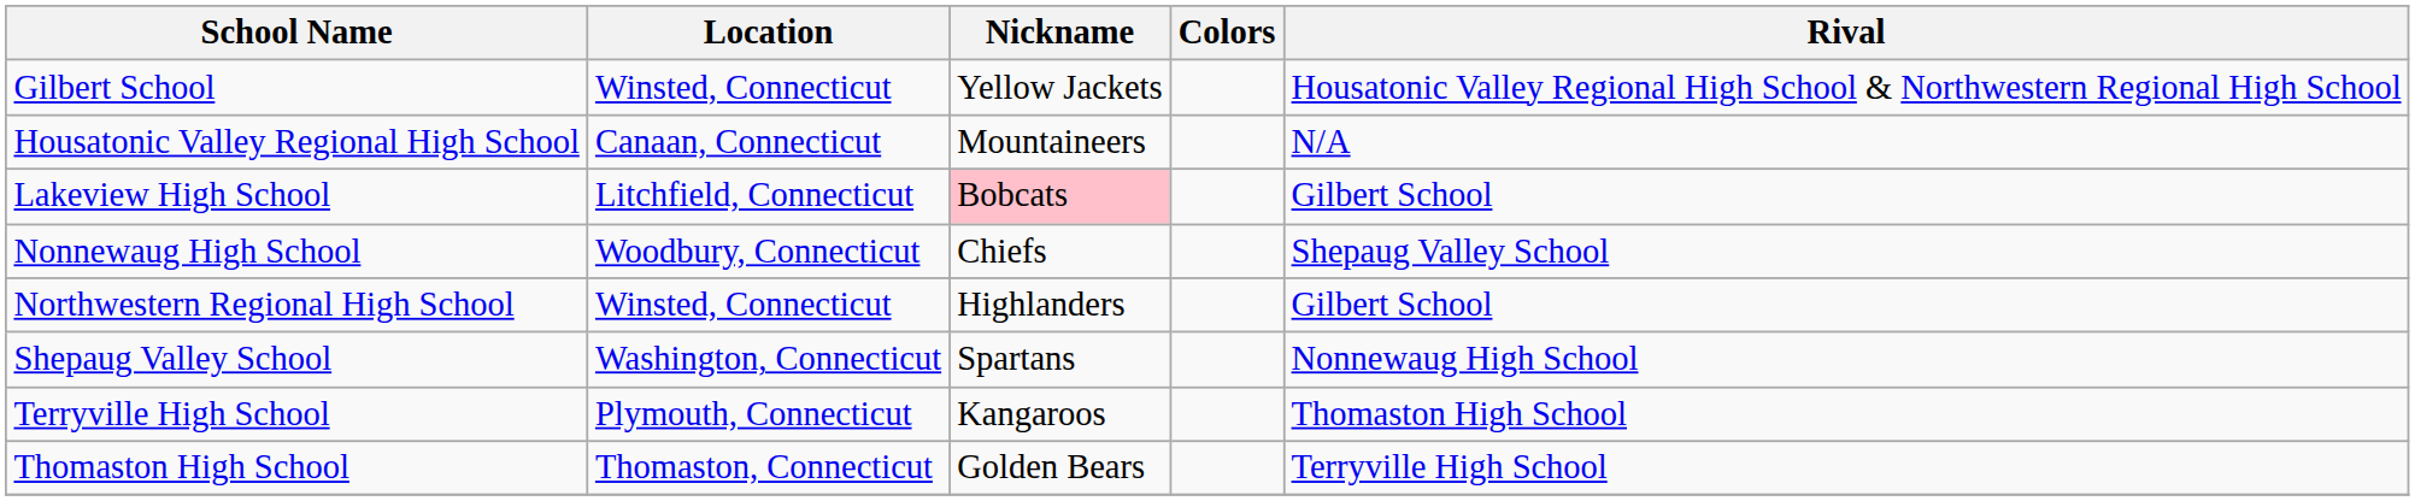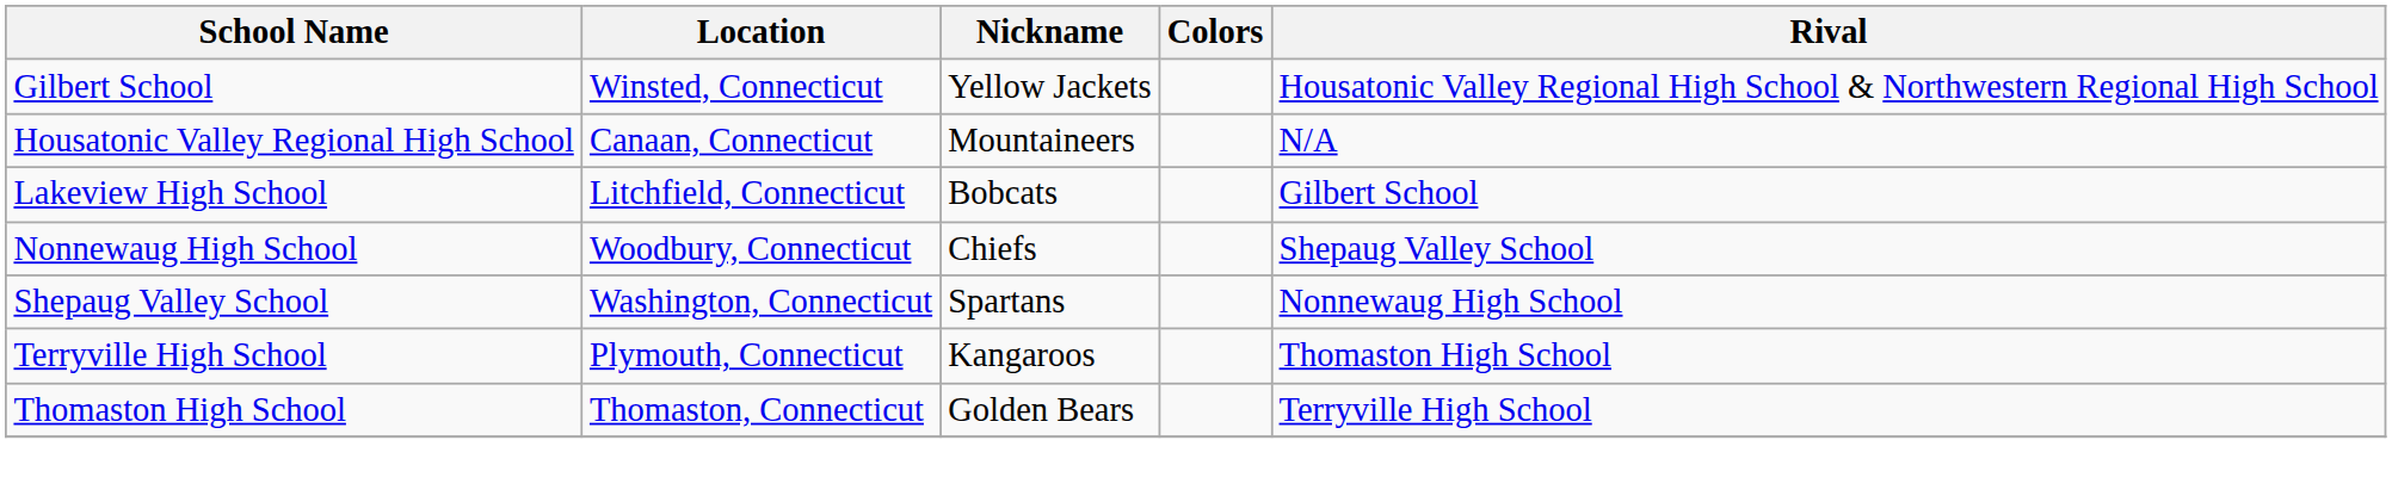Lakeview High School | Nickname: pink background -> no background
- row: Northwestern Regional High School | Winsted, Connecticut | Highlanders | Gilbert School
